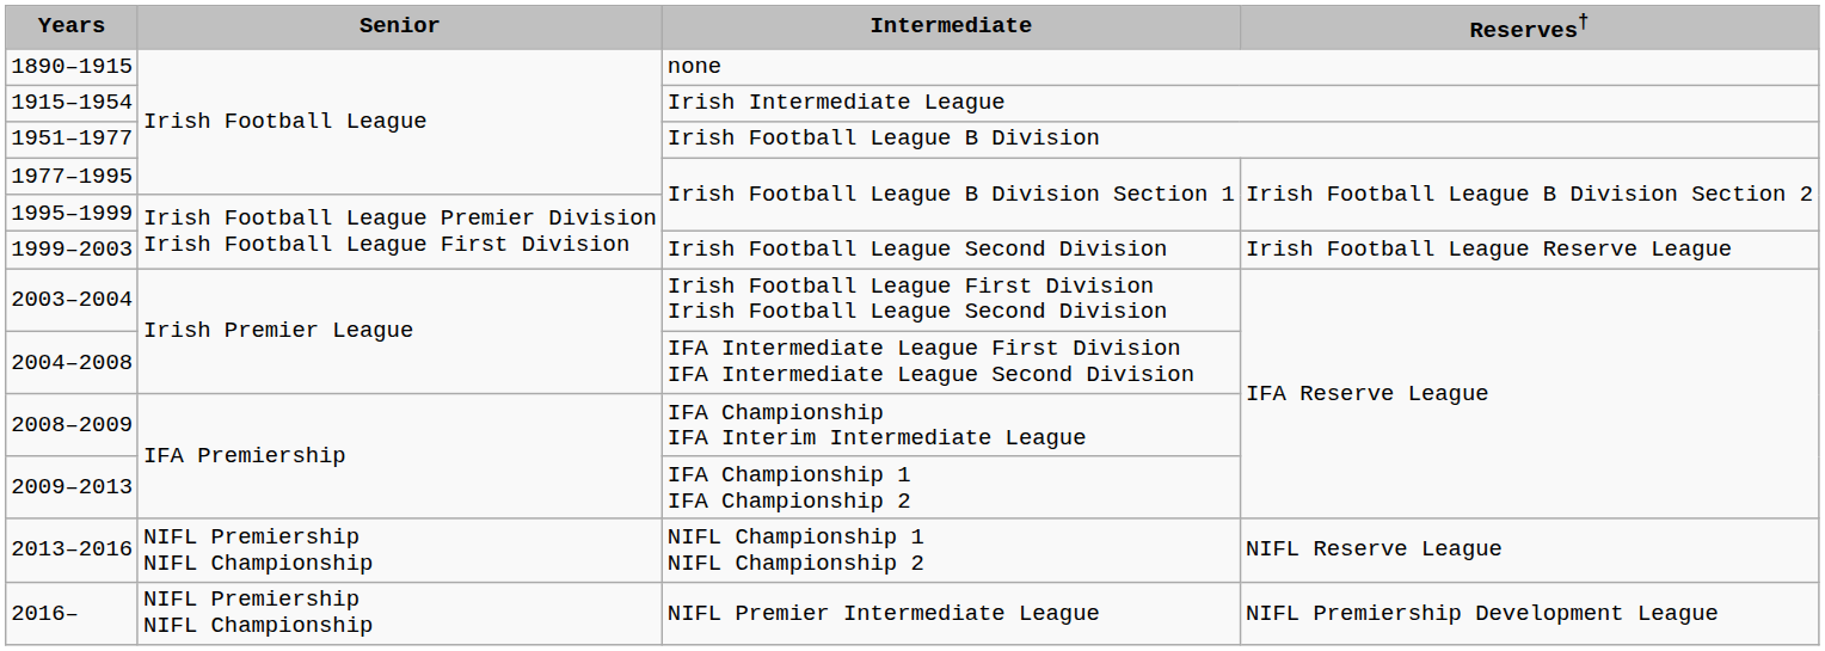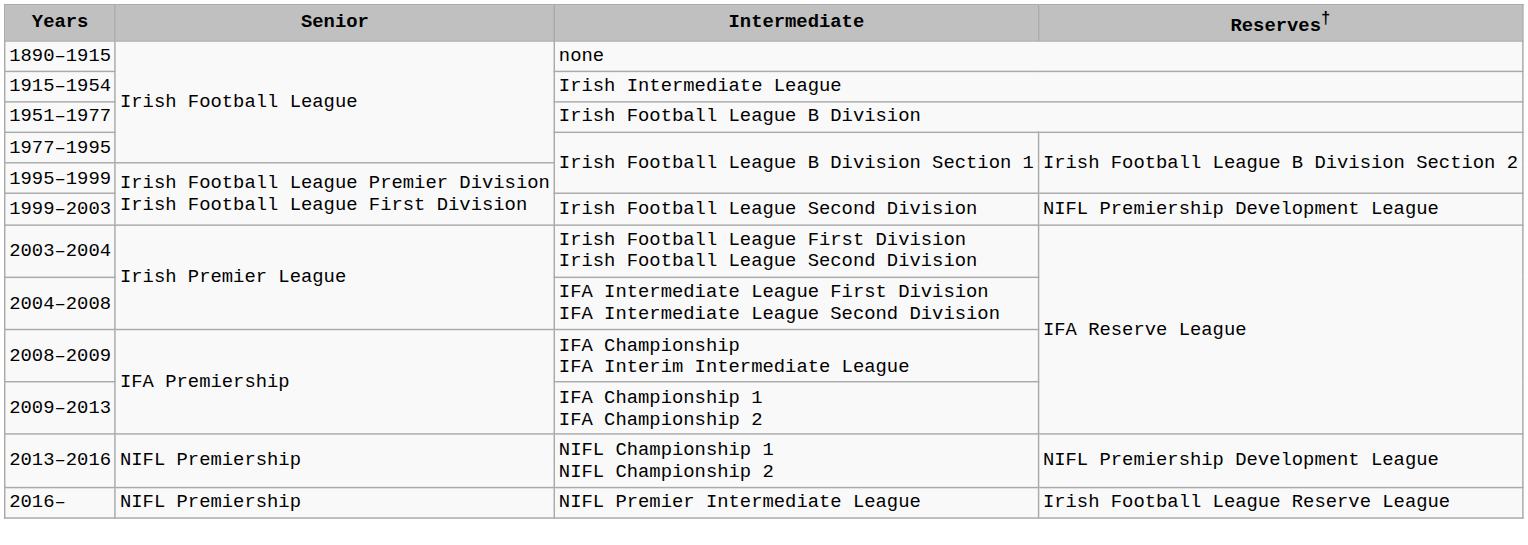Irish Football League Second Division | Reserves†: Irish Football League Reserve League -> NIFL Premiership Development League
NIFL Championship 1 NIFL Championship 2 | Senior: NIFL Premiership NIFL Championship -> NIFL Premiership
NIFL Championship 1 NIFL Championship 2 | Reserves†: NIFL Reserve League -> NIFL Premiership Development League
NIFL Premier Intermediate League | Senior: NIFL Premiership NIFL Championship -> NIFL Premiership
NIFL Premier Intermediate League | Reserves†: NIFL Premiership Development League -> Irish Football League Reserve League
